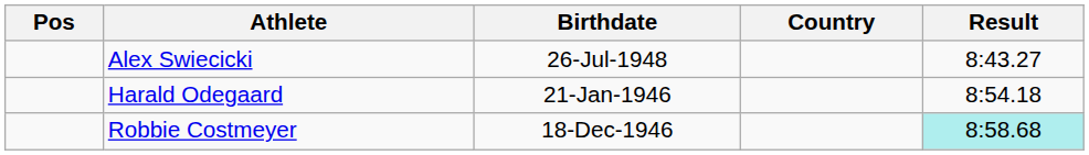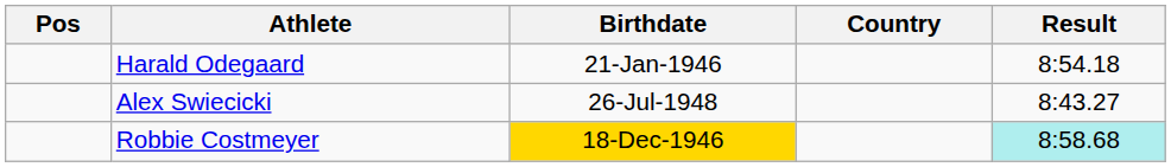rows swapped: Alex Swiecicki <-> Harald Odegaard
Robbie Costmeyer | Birthdate: no background -> gold background
